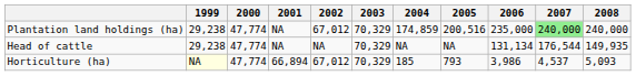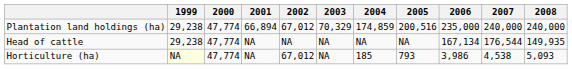Plantation land holdings (ha) | 2001: NA -> 66,894
Plantation land holdings (ha) | 2007: lightgreen background -> no background
Head of cattle | 2003: 70,329 -> NA
Head of cattle | 2006: 131,134 -> 167,134
Horticulture (ha) | 2001: 66,894 -> NA
Horticulture (ha) | 2003: 70,329 -> NA
Horticulture (ha) | 2007: 4,537 -> 4,538
